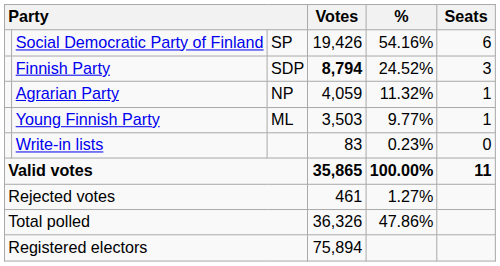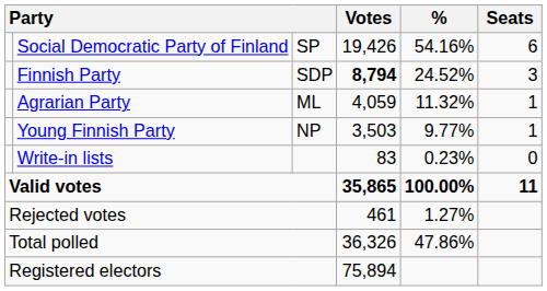Agrarian Party | column 3: NP -> ML
Young Finnish Party | column 3: ML -> NP
